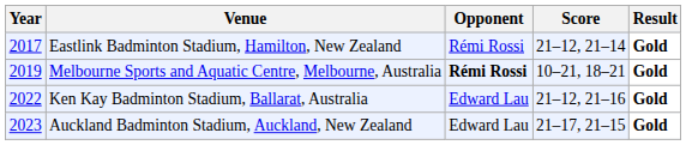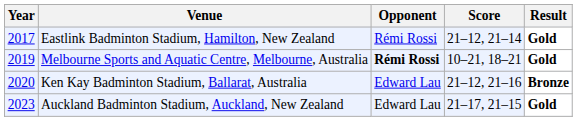Ken Kay Badminton Stadium, Ballarat, Australia | Year: 2022 -> 2020
Ken Kay Badminton Stadium, Ballarat, Australia | Result: Gold -> Bronze
